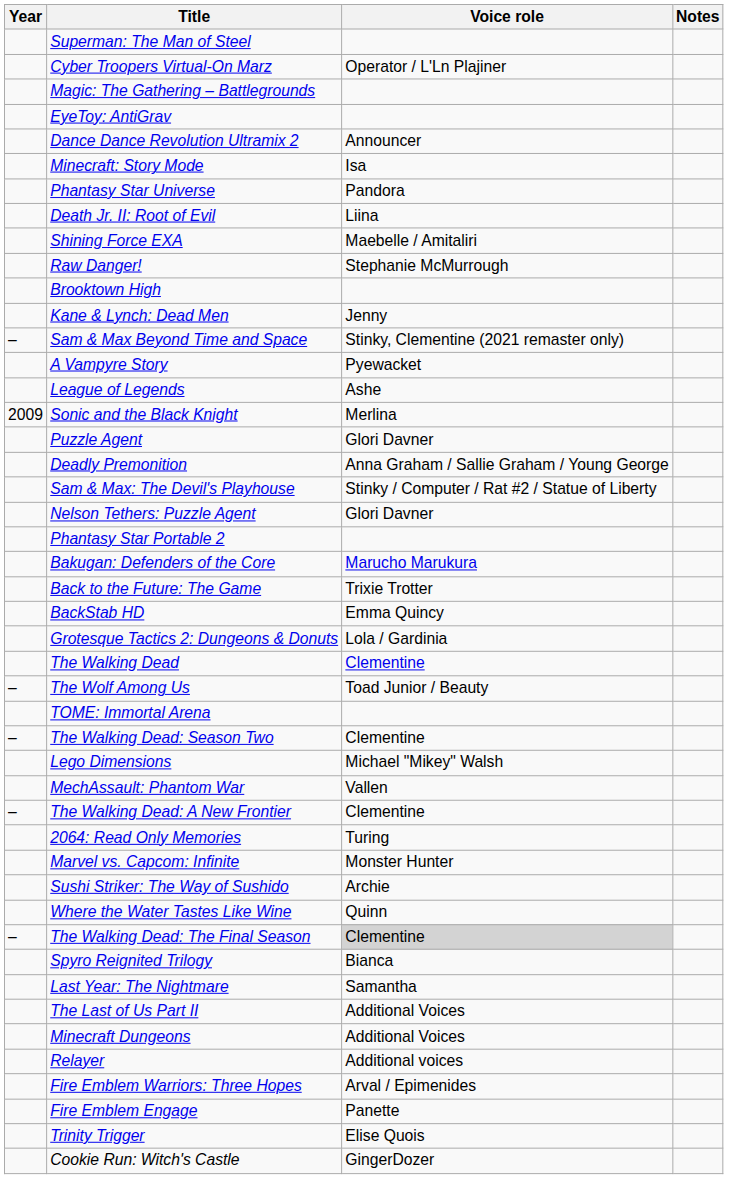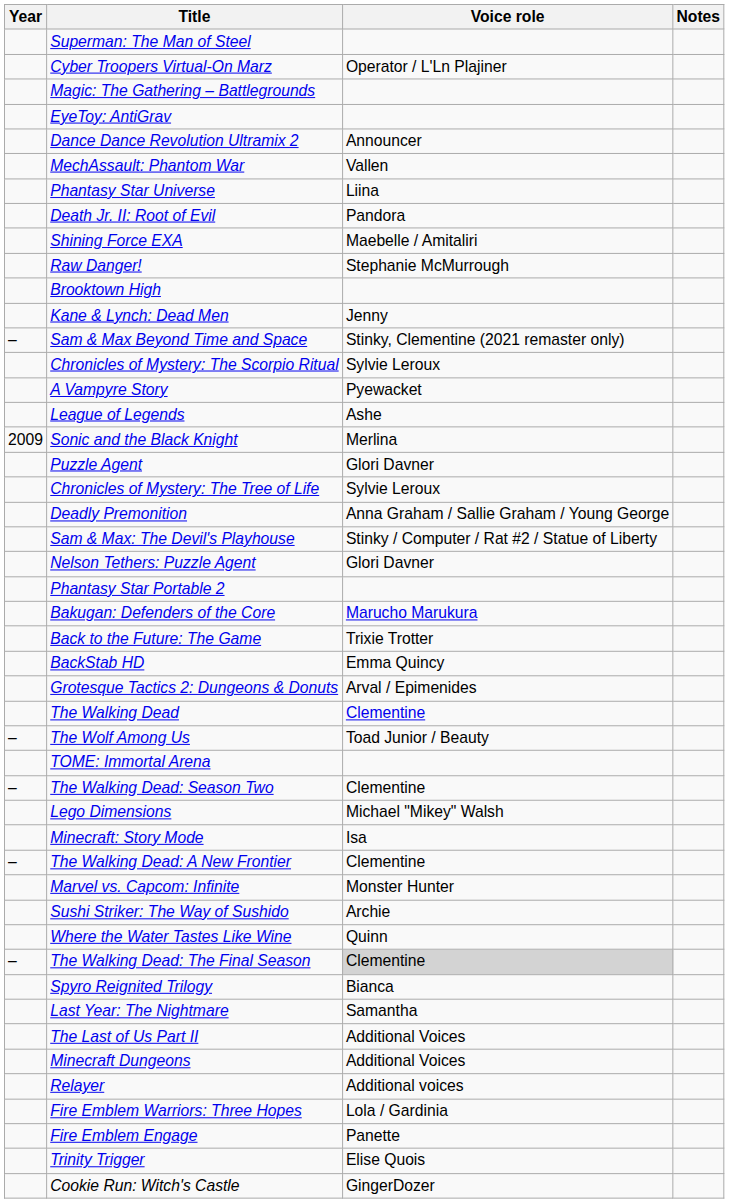rows swapped: MechAssault: Phantom War <-> Minecraft: Story Mode
Phantasy Star Universe | Voice role: Pandora -> Liina
Death Jr. II: Root of Evil | Voice role: Liina -> Pandora
+ row: Chronicles of Mystery: The Scorpio Ritual | Sylvie Leroux
+ row: Chronicles of Mystery: The Tree of Life | Sylvie Leroux
Grotesque Tactics 2: Dungeons & Donuts | Voice role: Lola / Gardinia -> Arval / Epimenides
- row: 2064: Read Only Memories | Turing
Fire Emblem Warriors: Three Hopes | Voice role: Arval / Epimenides -> Lola / Gardinia
